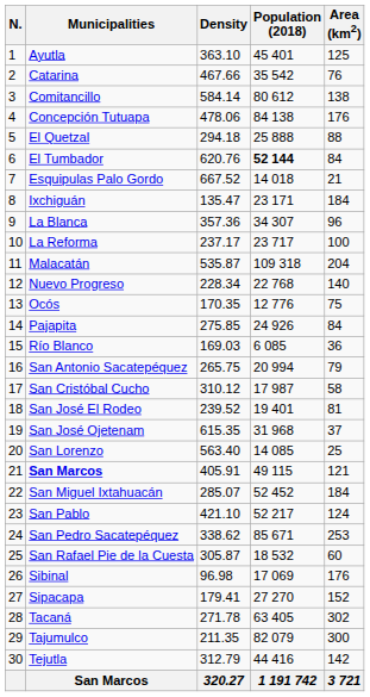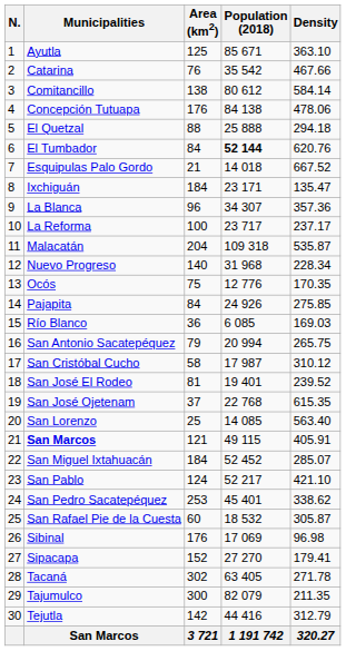columns swapped: Area (km2) <-> Density
Ayutla | Population (2018): 45 401 -> 85 671
Nuevo Progreso | Population (2018): 22 768 -> 31 968
San José Ojetenam | Population (2018): 31 968 -> 22 768
San Pedro Sacatepéquez | Population (2018): 85 671 -> 45 401
